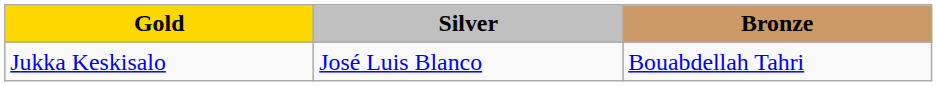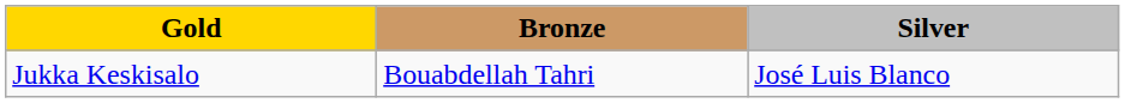columns swapped: Silver <-> Bronze
